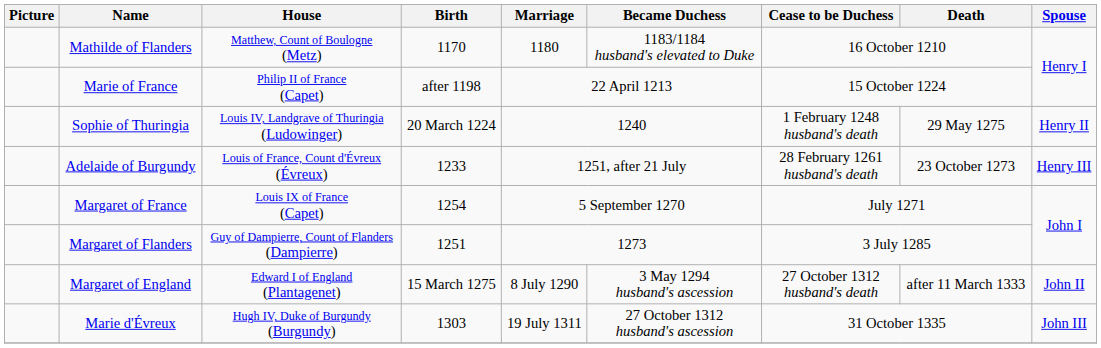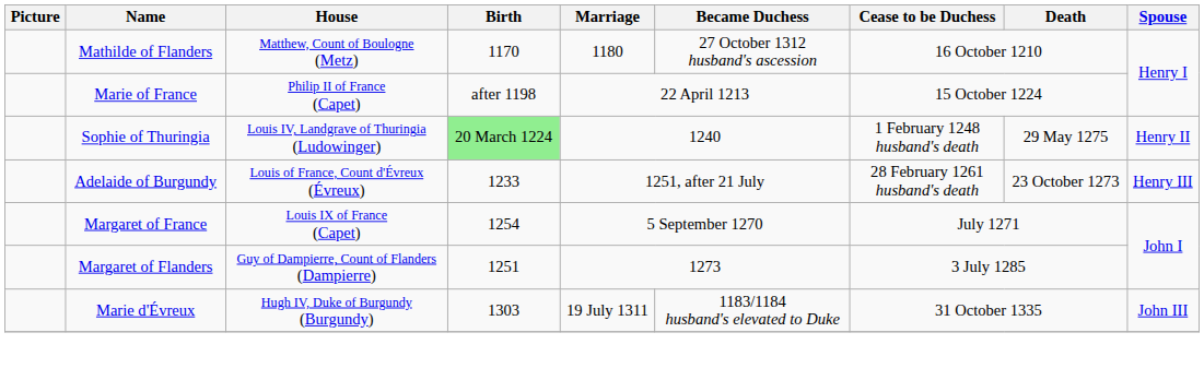Mathilde of Flanders | Became Duchess: 1183/1184 husband's elevated to Duke -> 27 October 1312 husband's ascession
Sophie of Thuringia | Birth: no background -> lightgreen background
- row: Margaret of England | Edward I of England (Plantagenet) | 15 March 1275 | 8 July 1290 | 3 May 1294 husband's ascession | 27 October 1312 husband's death | after 11 March 1333 | John II
Marie d'Évreux | Became Duchess: 27 October 1312 husband's ascession -> 1183/1184 husband's elevated to Duke
